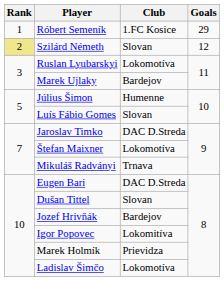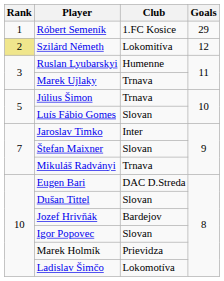Szilárd Németh | Club: Slovan -> Lokomitíva
Ruslan Lyubarskyi | Club: Lokomotíva -> Humenne
Marek Ujlaky | Club: Bardejov -> Trnava
Július Šimon | Club: Humenne -> Trnava
Jaroslav Timko | Club: DAC D.Streda -> Inter
Štefan Maixner | Club: Lokomotíva -> Slovan
Igor Popovec | Club: Lokomitíva -> Slovan
